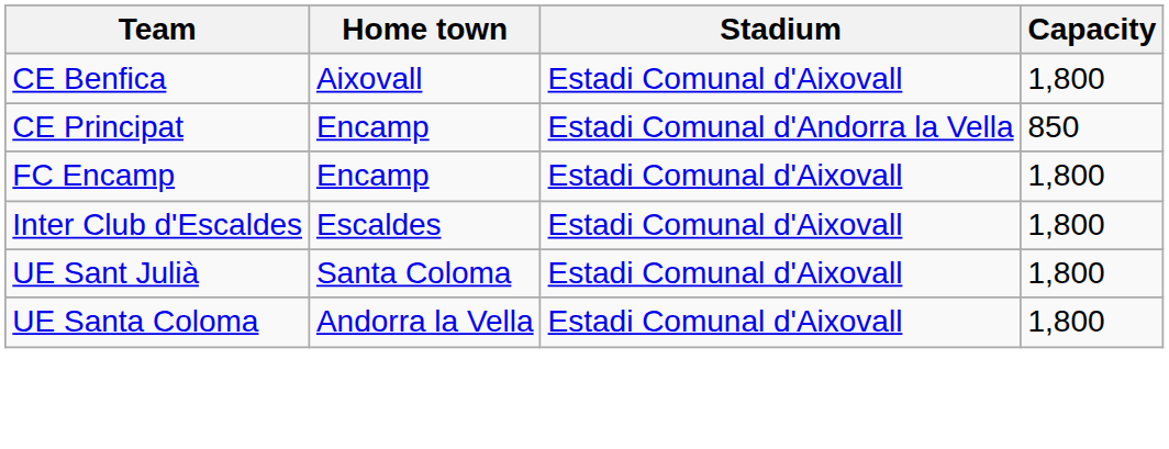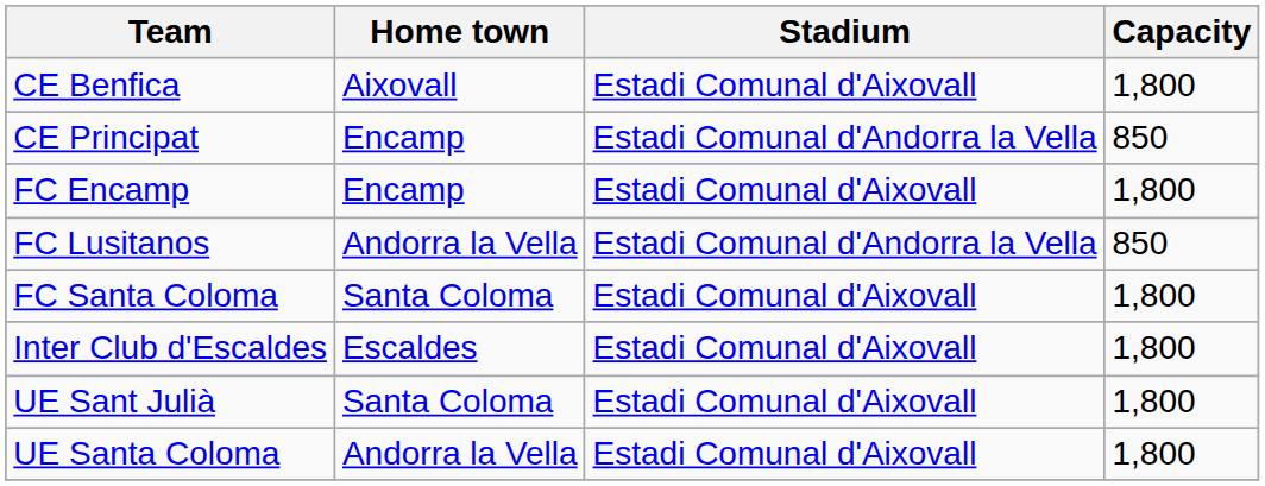+ row: FC Lusitanos | Andorra la Vella | Estadi Comunal d'Andorra la Vella | 850
+ row: FC Santa Coloma | Santa Coloma | Estadi Comunal d'Aixovall | 1,800
